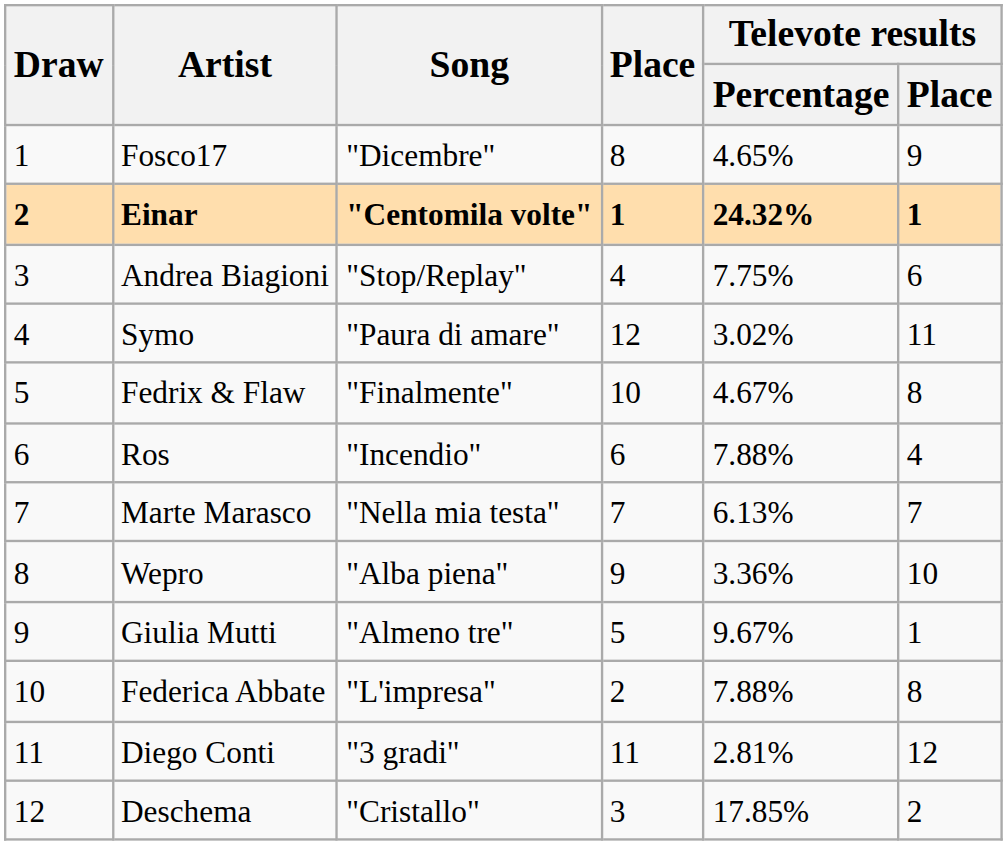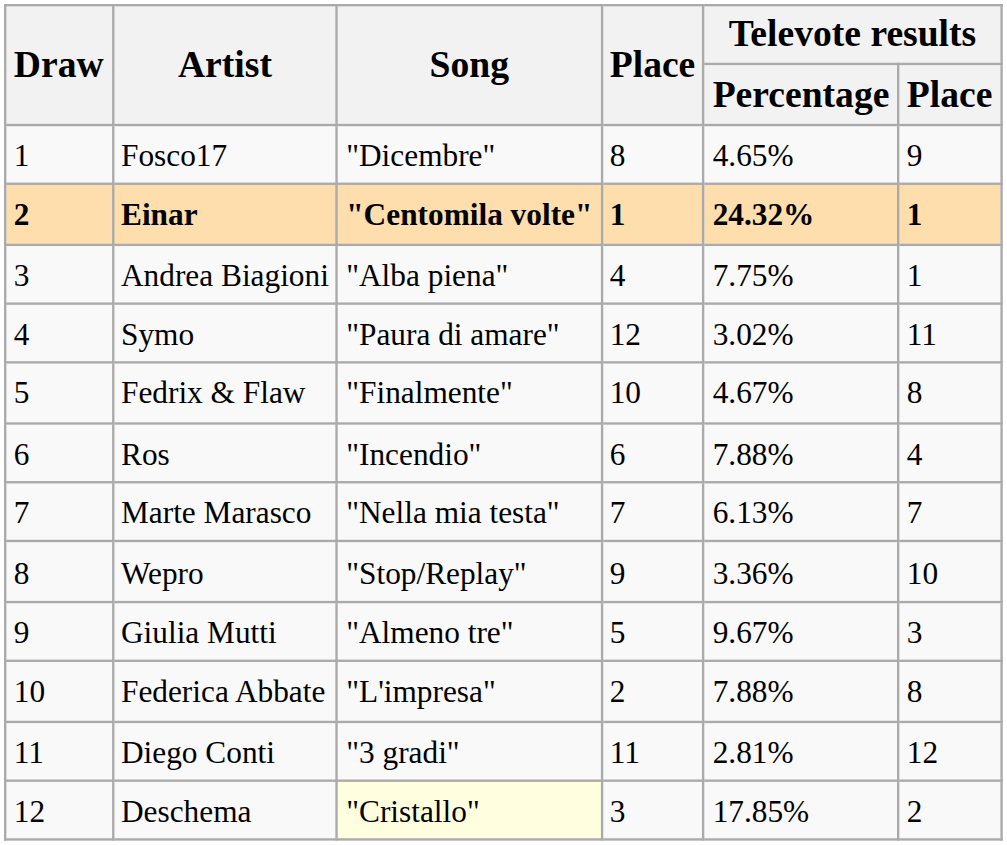Andrea Biagioni | Song: "Stop/Replay" -> "Alba piena"
Andrea Biagioni | Televote results / Place: 6 -> 1
Wepro | Song: "Alba piena" -> "Stop/Replay"
Giulia Mutti | Televote results / Place: 1 -> 3
Deschema | Song: no background -> lightyellow background
